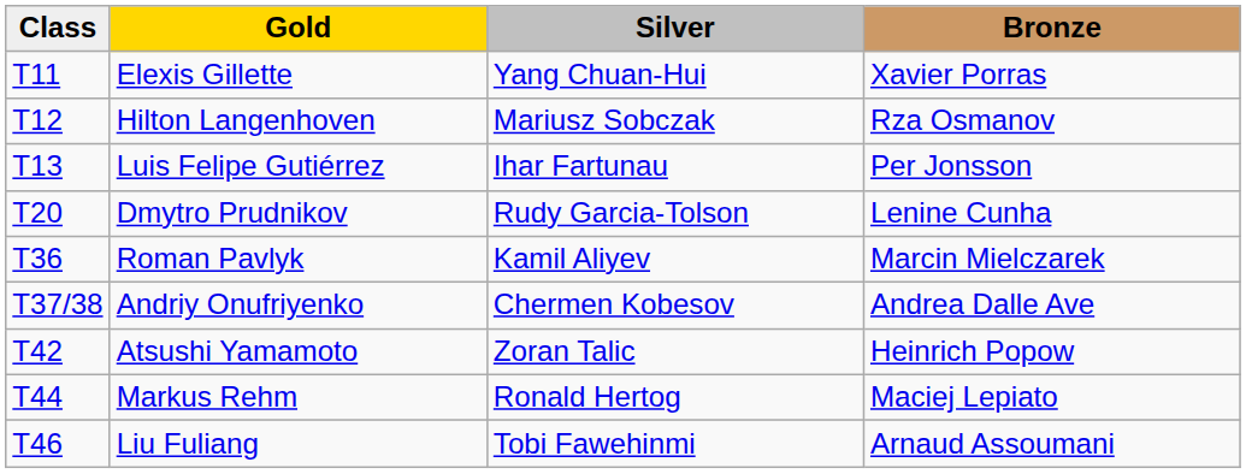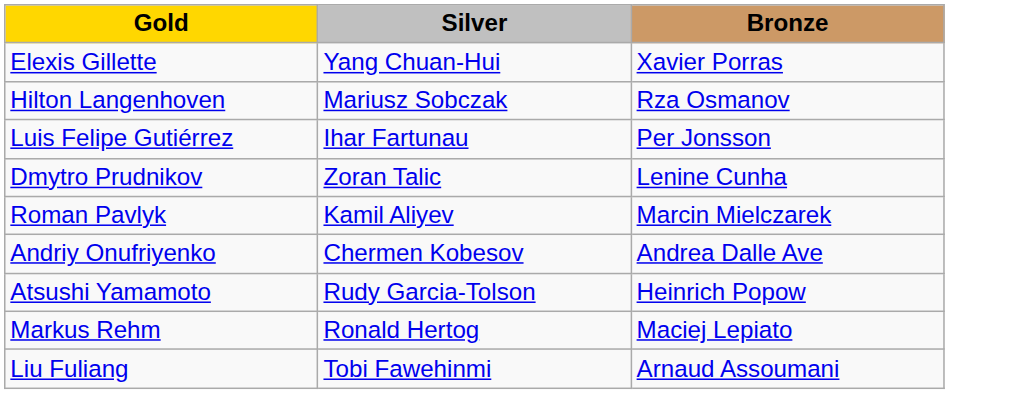- column: Class | T11 | T12 | T13 | T20 | T36 | T37/38 | T42 | T44 | T46
Dmytro Prudnikov | Silver: Rudy Garcia-Tolson -> Zoran Talic
Atsushi Yamamoto | Silver: Zoran Talic -> Rudy Garcia-Tolson
